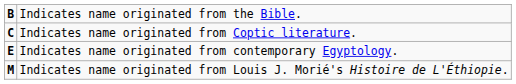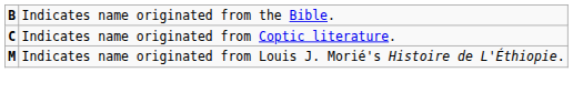- row: E | Indicates name originated from contemporary Egyptology.
